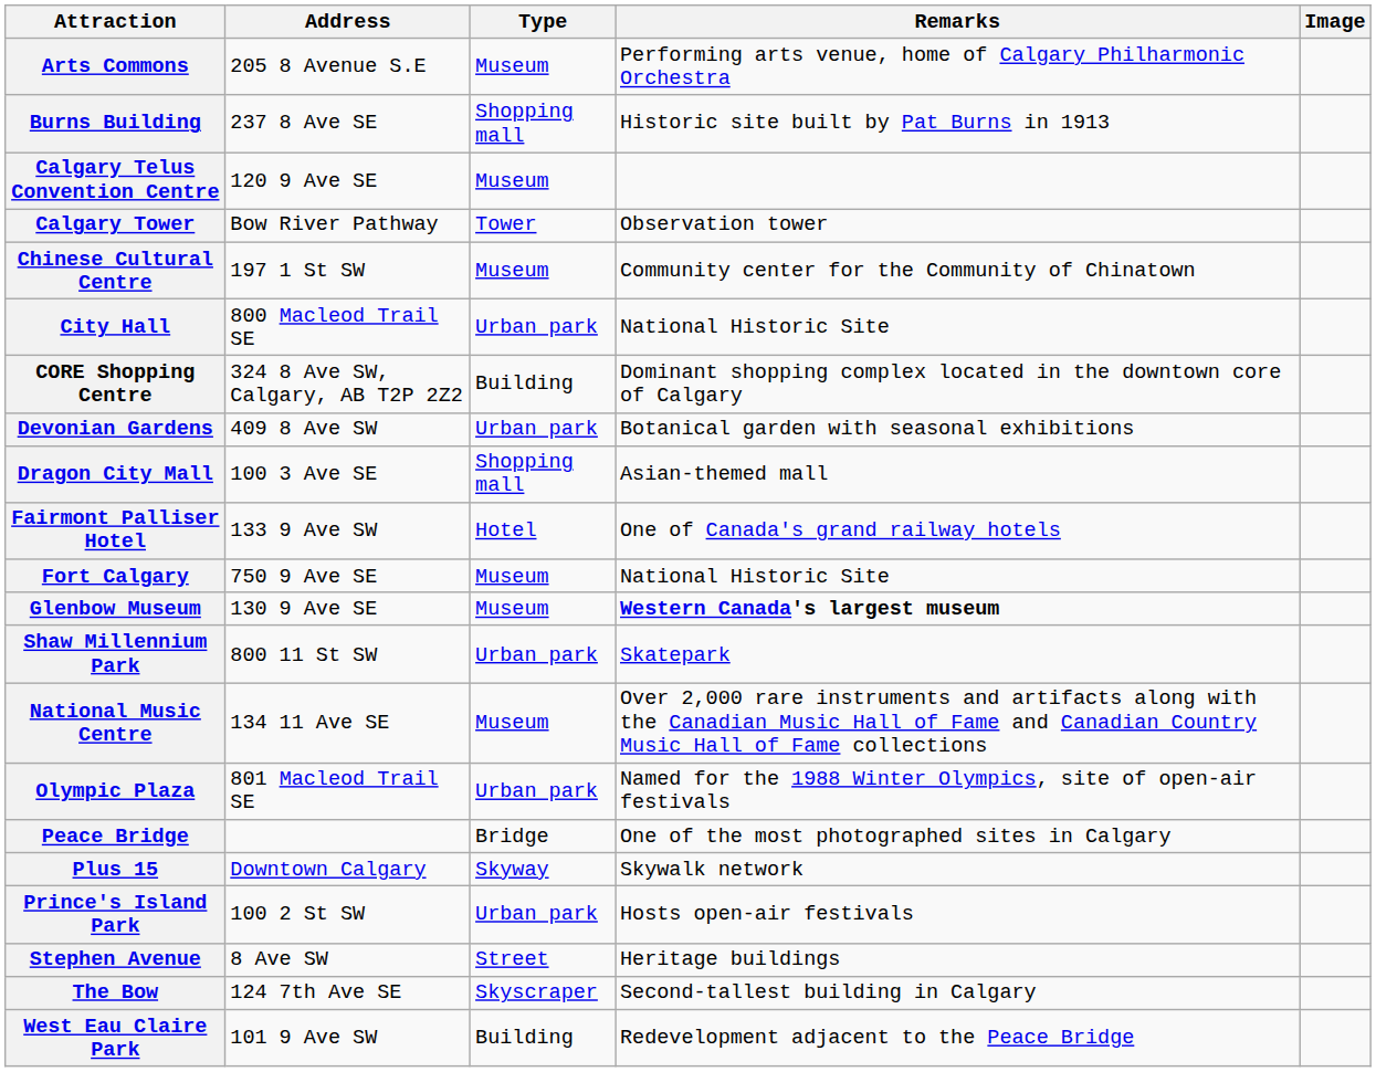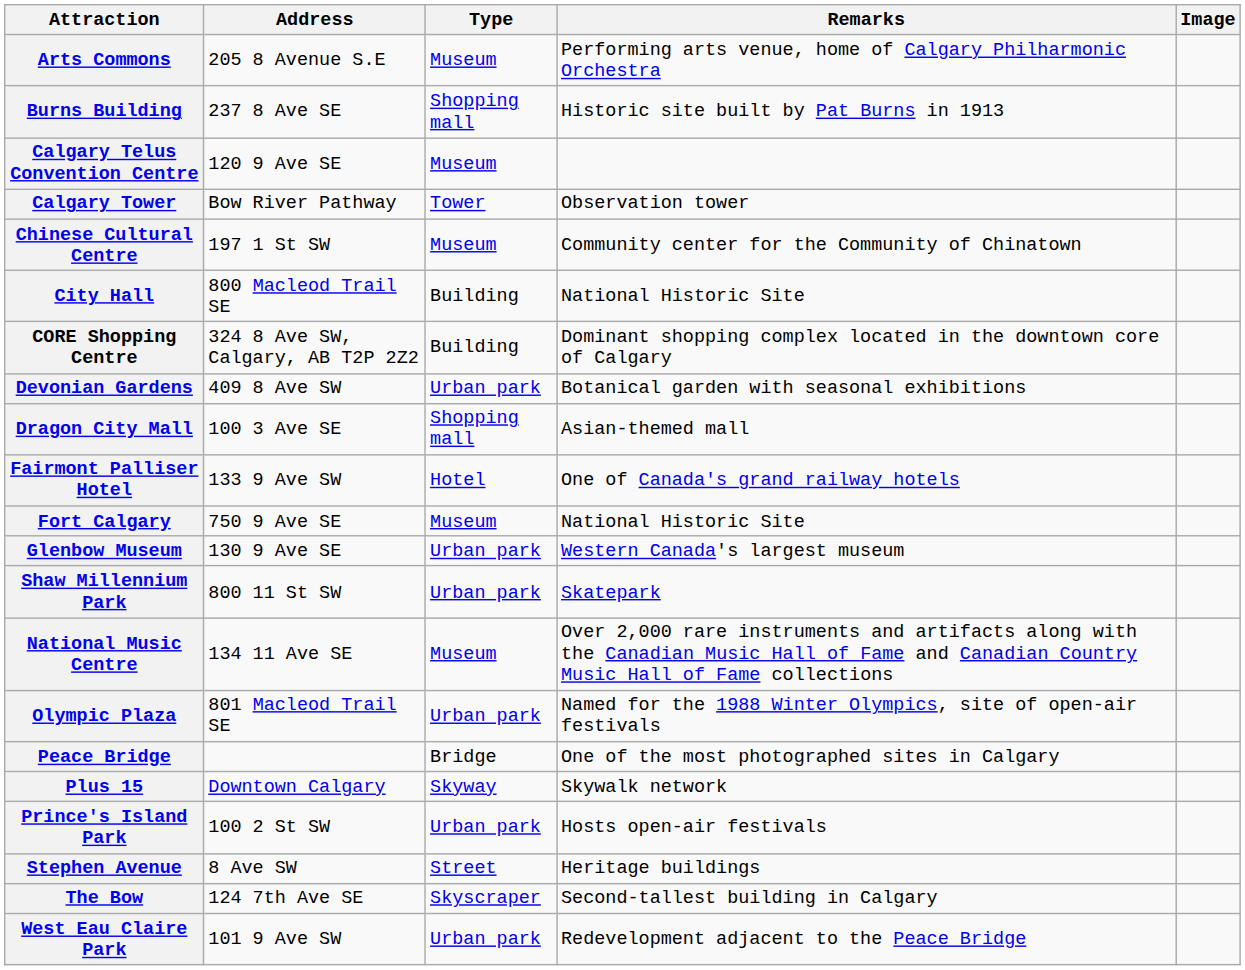City Hall | Type: Urban park -> Building
Glenbow Museum | Type: Museum -> Urban park
Glenbow Museum | Remarks: bold -> normal
West Eau Claire Park | Type: Building -> Urban park
